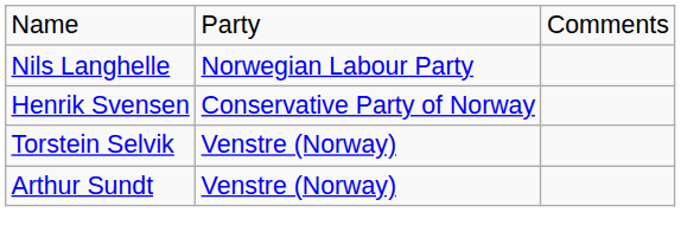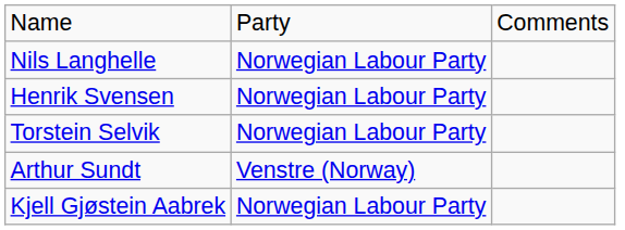Henrik Svensen | column 2: Conservative Party of Norway -> Norwegian Labour Party
Torstein Selvik | column 2: Venstre (Norway) -> Norwegian Labour Party
+ row: Kjell Gjøstein Aabrek | Norwegian Labour Party
